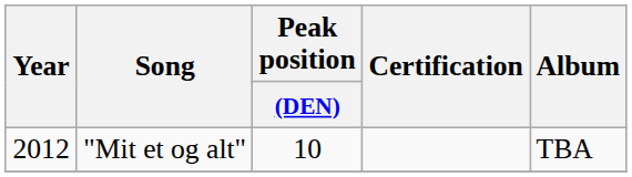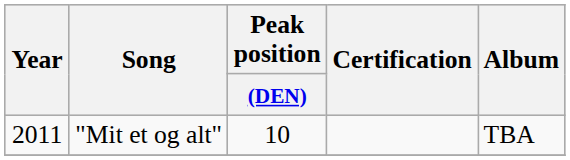"Mit et og alt" | Year: 2012 -> 2011
